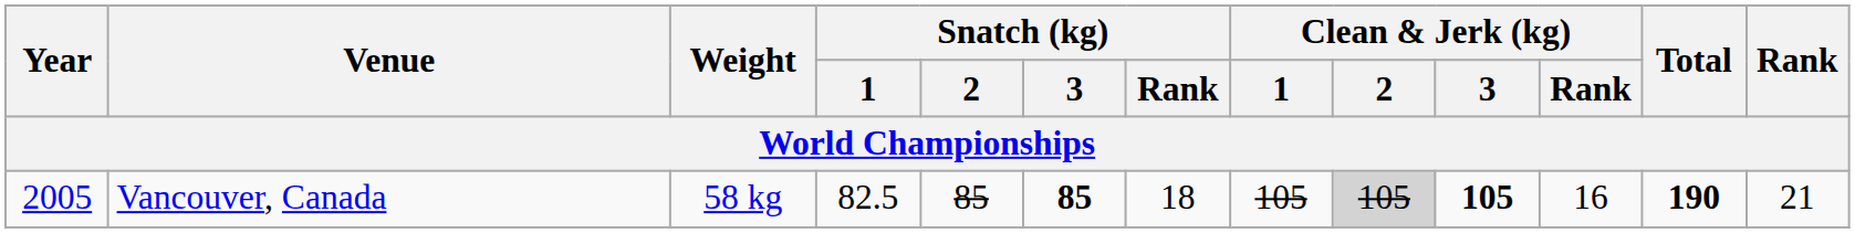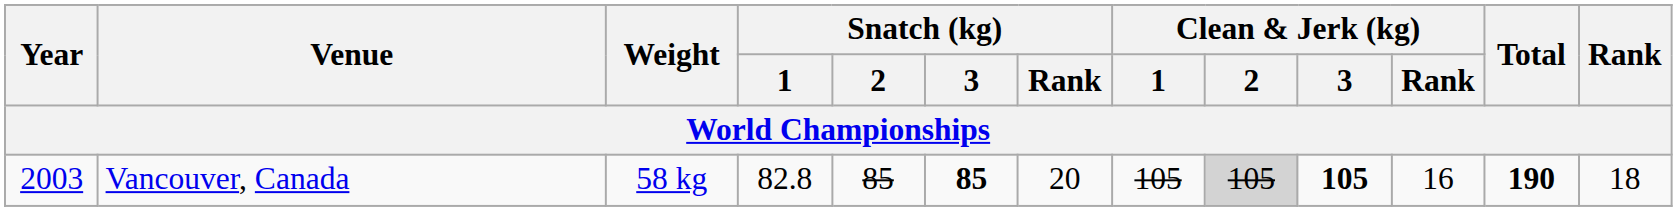Vancouver, Canada | Year: 2005 -> 2003
Vancouver, Canada | Snatch (kg) / 1: 82.5 -> 82.8
Vancouver, Canada | Snatch (kg) / Rank: 18 -> 20
Vancouver, Canada | Rank: 21 -> 18
